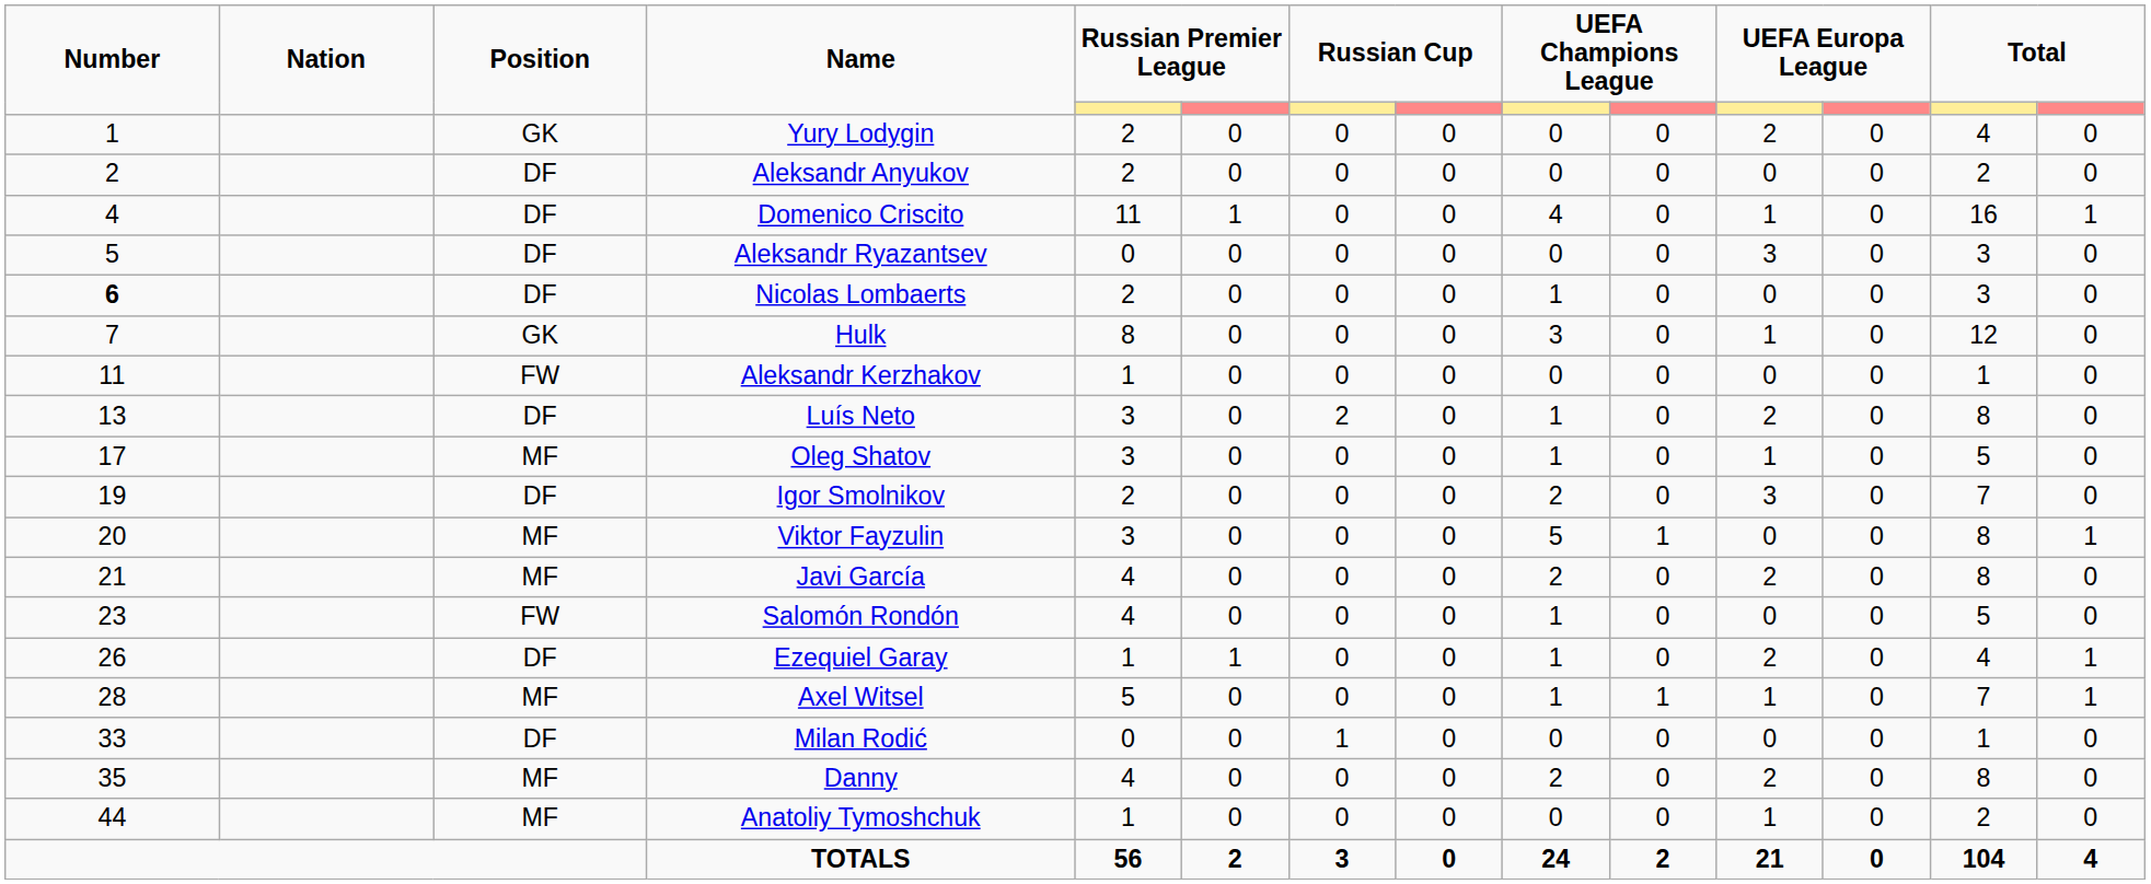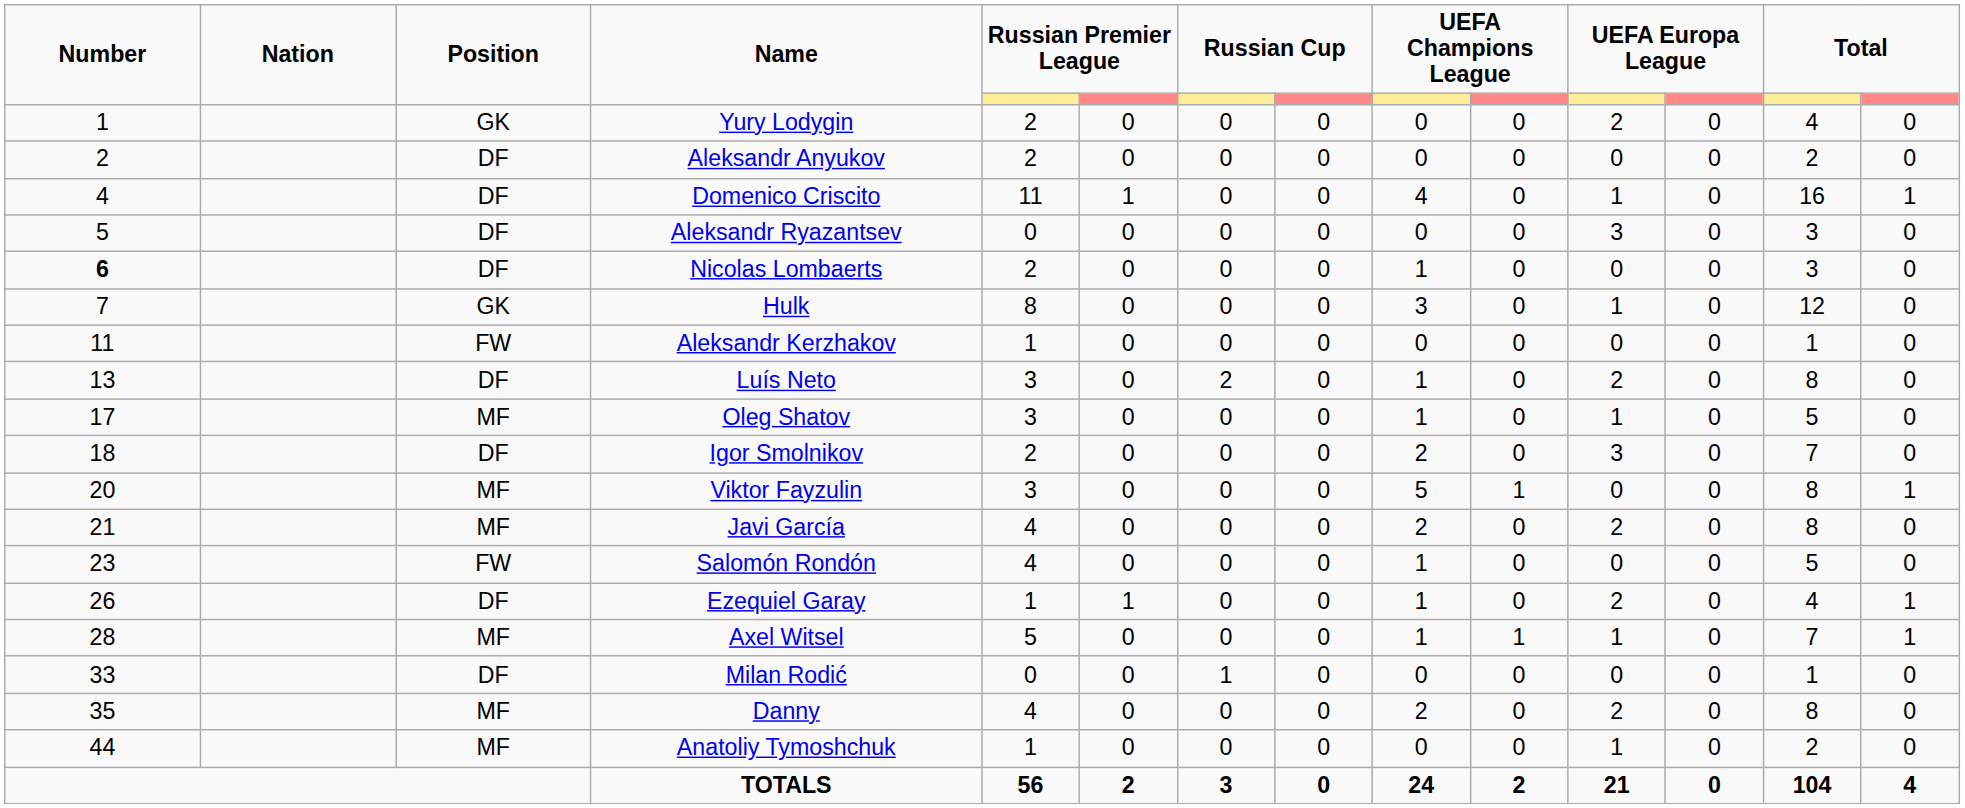Igor Smolnikov | Number: 19 -> 18
